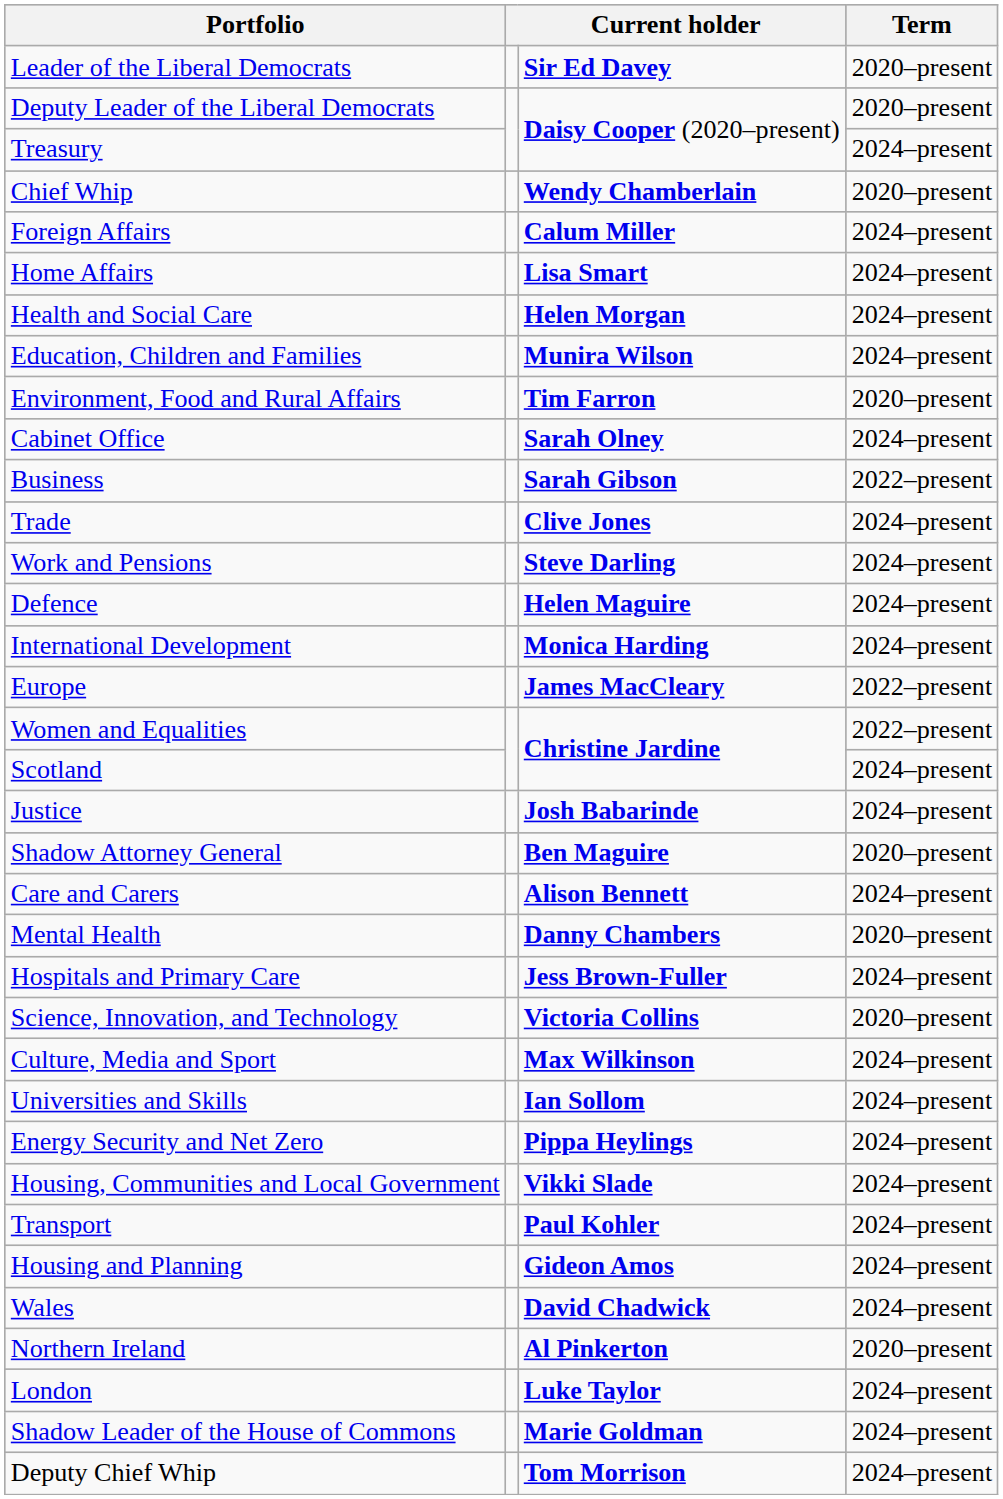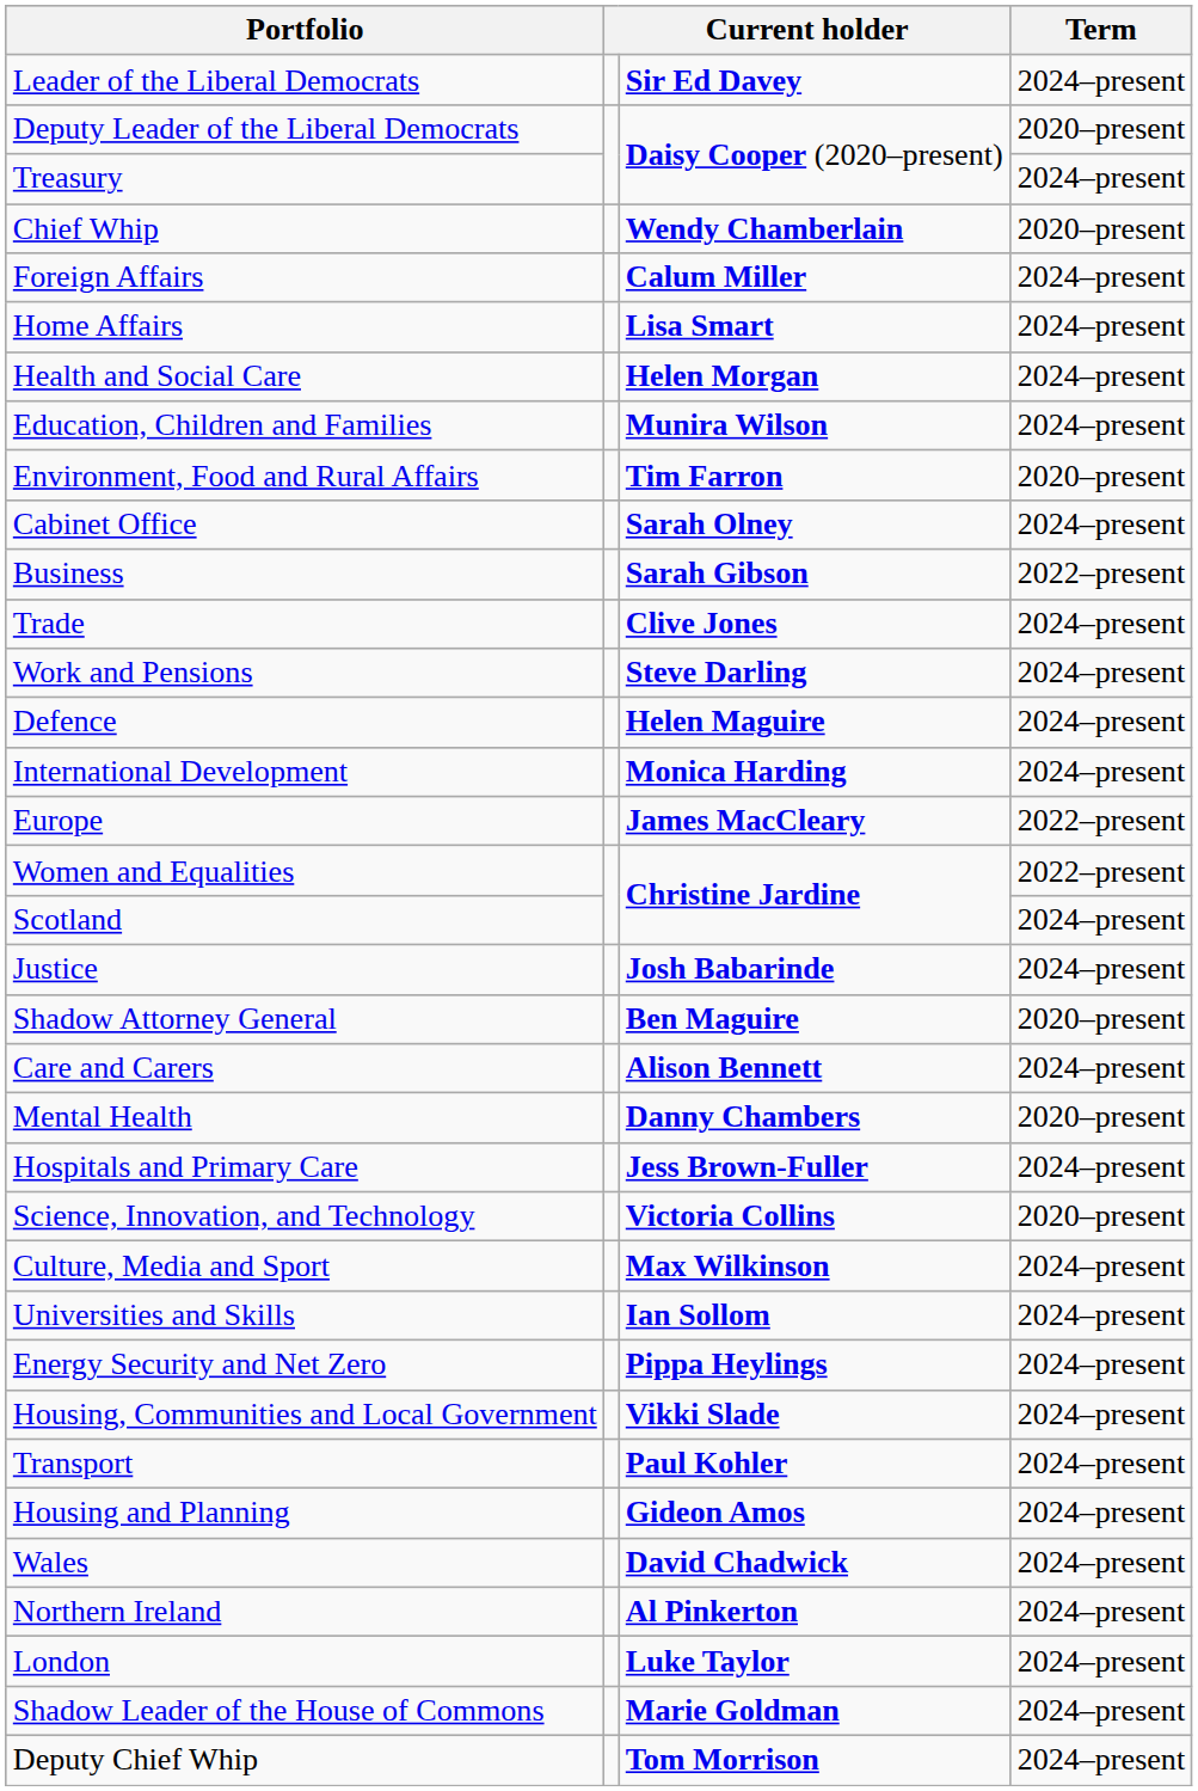Leader of the Liberal Democrats | Term: 2020–present -> 2024–present
Northern Ireland | Term: 2020–present -> 2024–present
